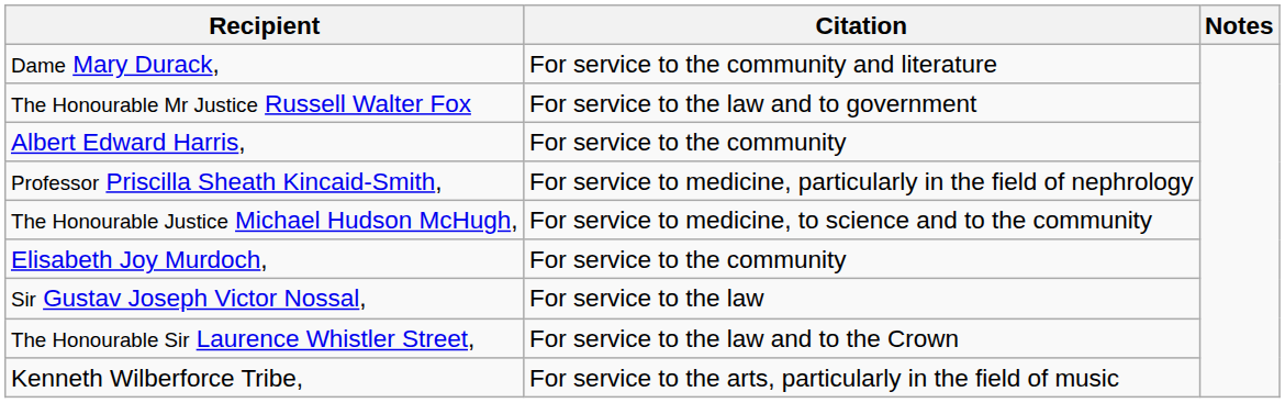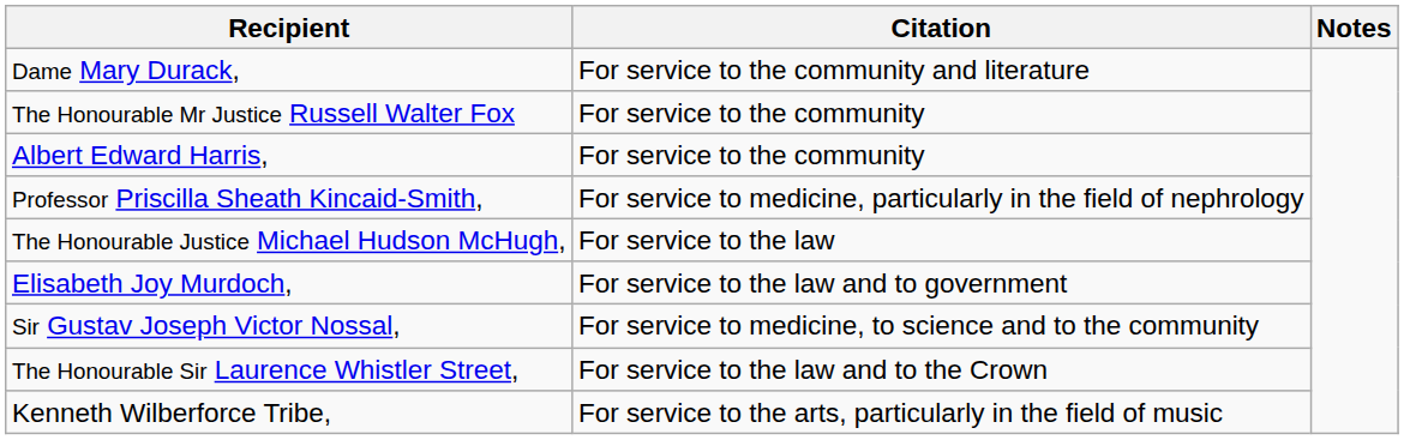The Honourable Mr Justice Russell Walter Fox | Citation: For service to the law and to government -> For service to the community
The Honourable Justice Michael Hudson McHugh, | Citation: For service to medicine, to science and to the community -> For service to the law
Elisabeth Joy Murdoch, | Citation: For service to the community -> For service to the law and to government
Sir Gustav Joseph Victor Nossal, | Citation: For service to the law -> For service to medicine, to science and to the community
